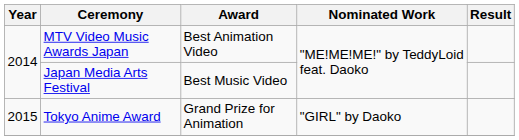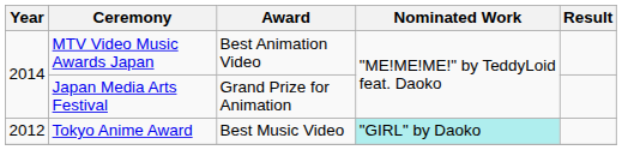Japan Media Arts Festival | Award: Best Music Video -> Grand Prize for Animation
Tokyo Anime Award | Year: 2015 -> 2012
Tokyo Anime Award | Award: Grand Prize for Animation -> Best Music Video
Tokyo Anime Award | Nominated Work: no background -> paleturquoise background
